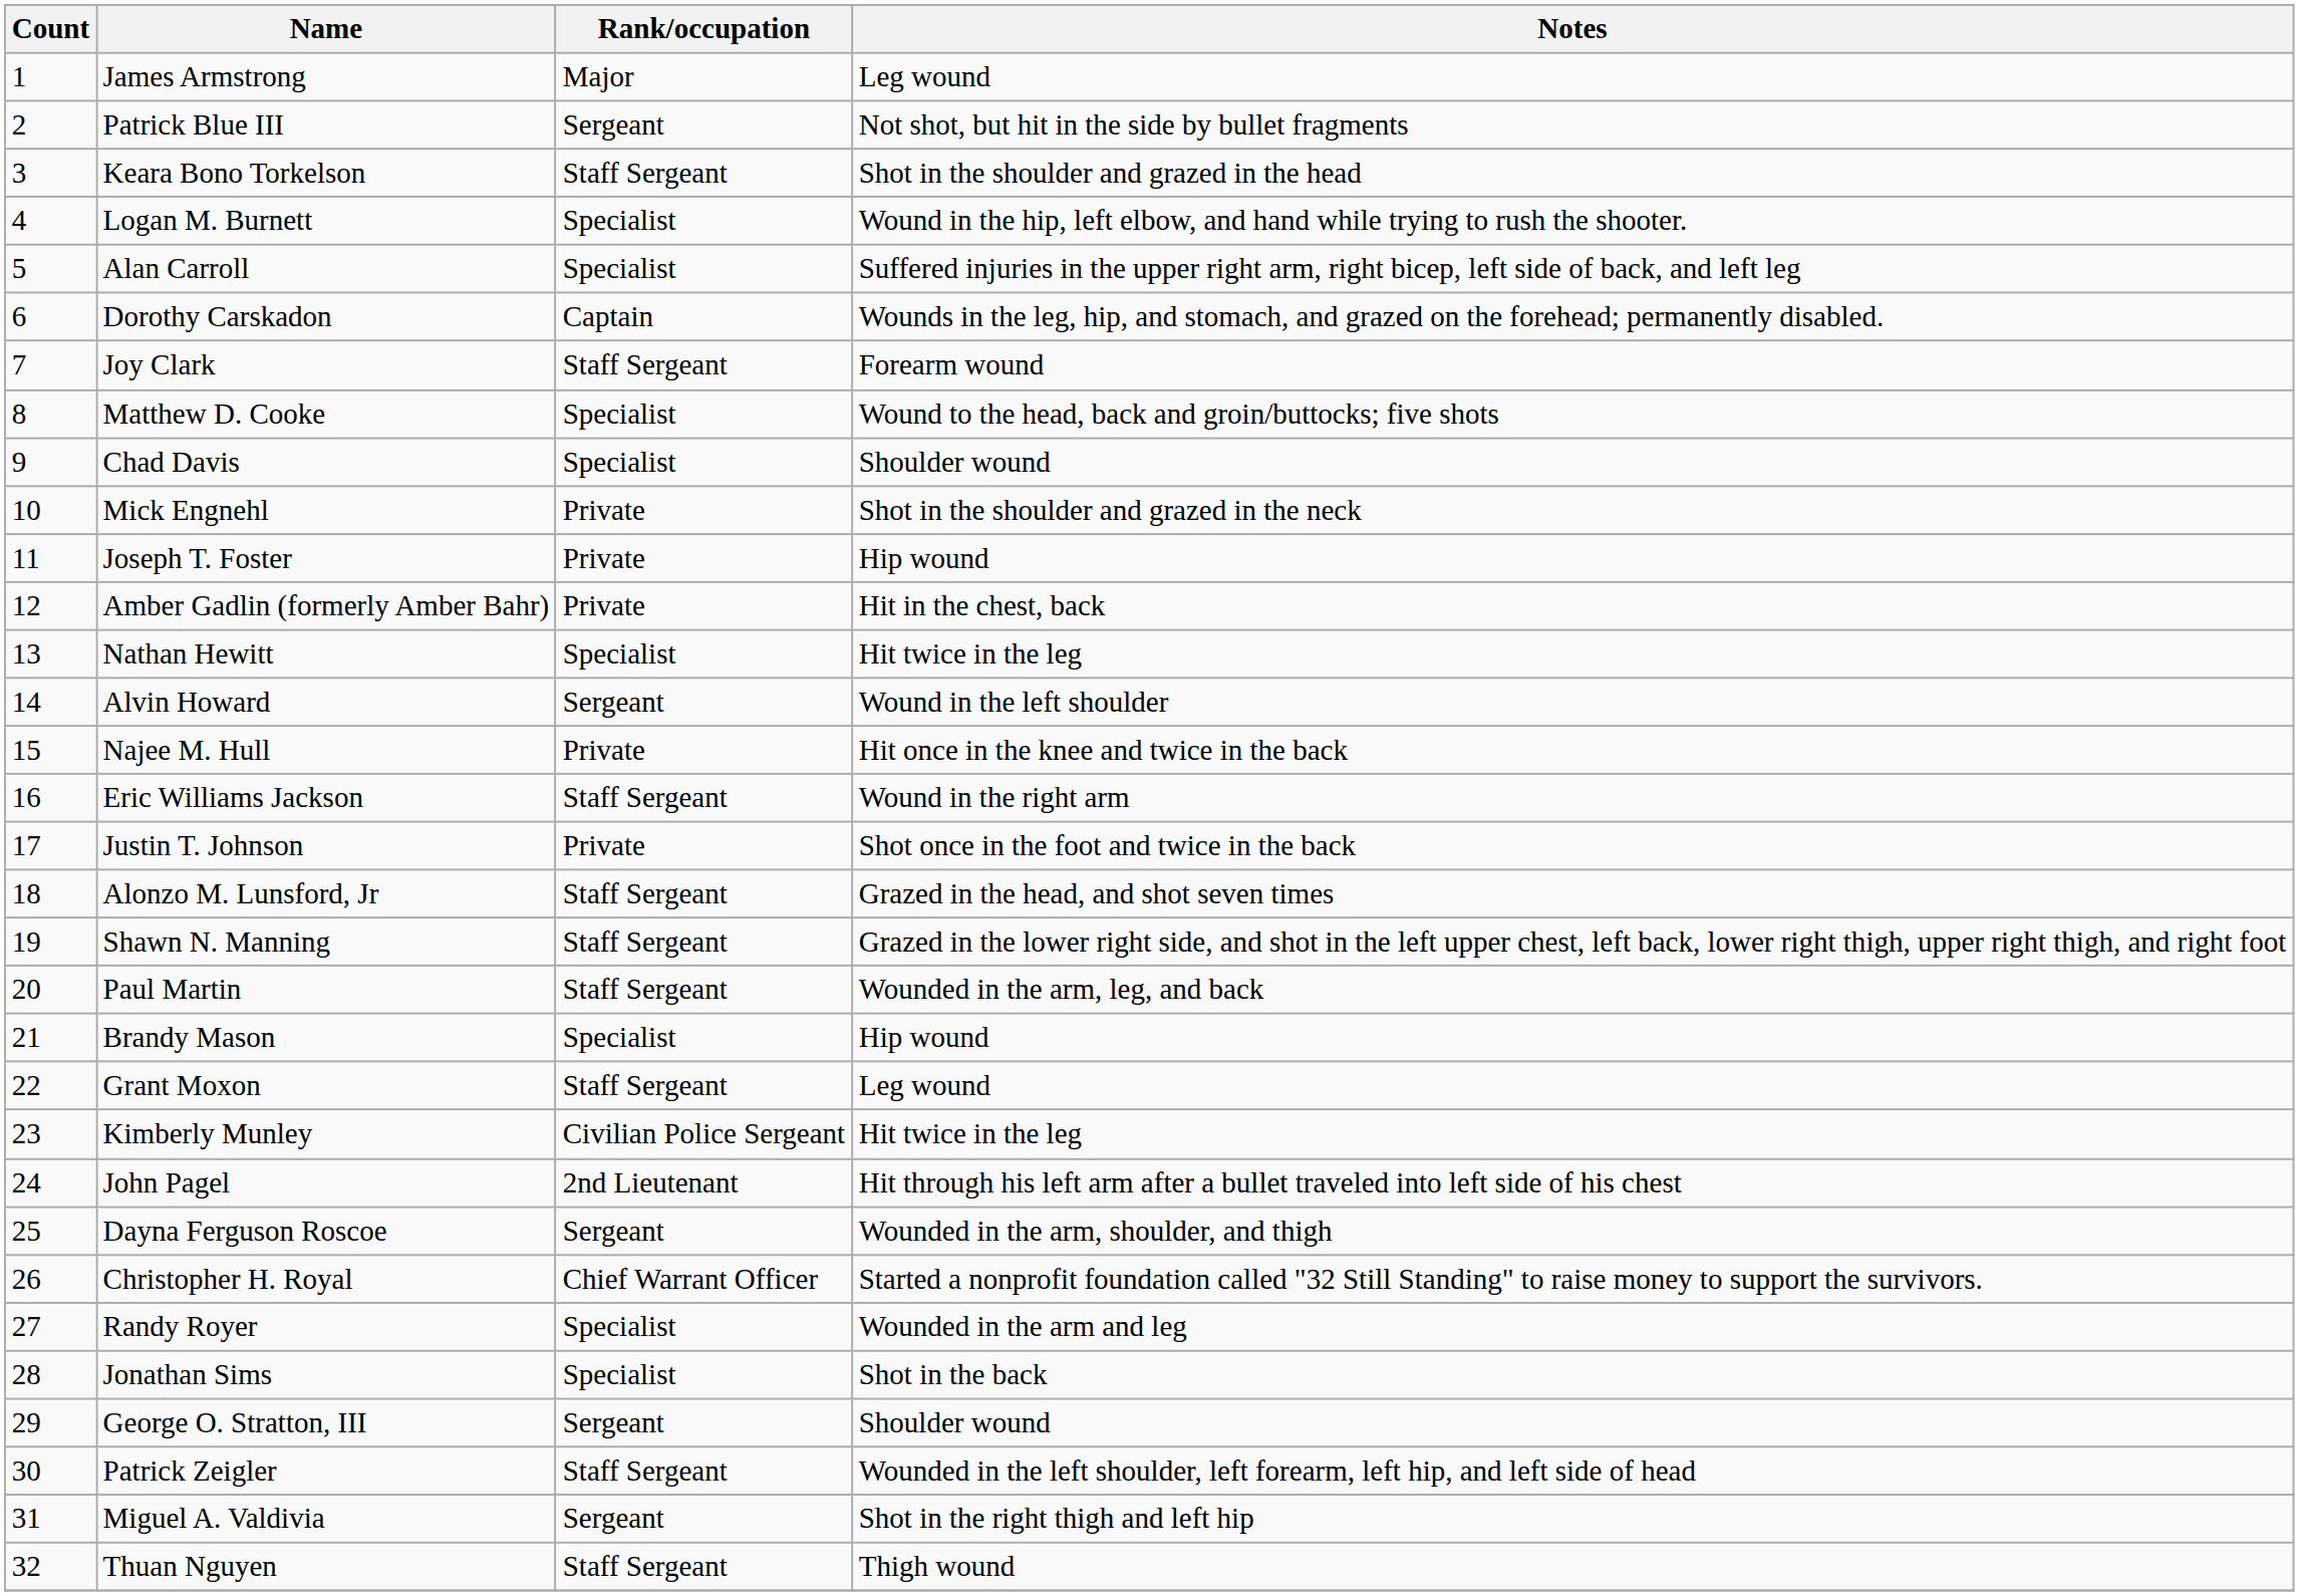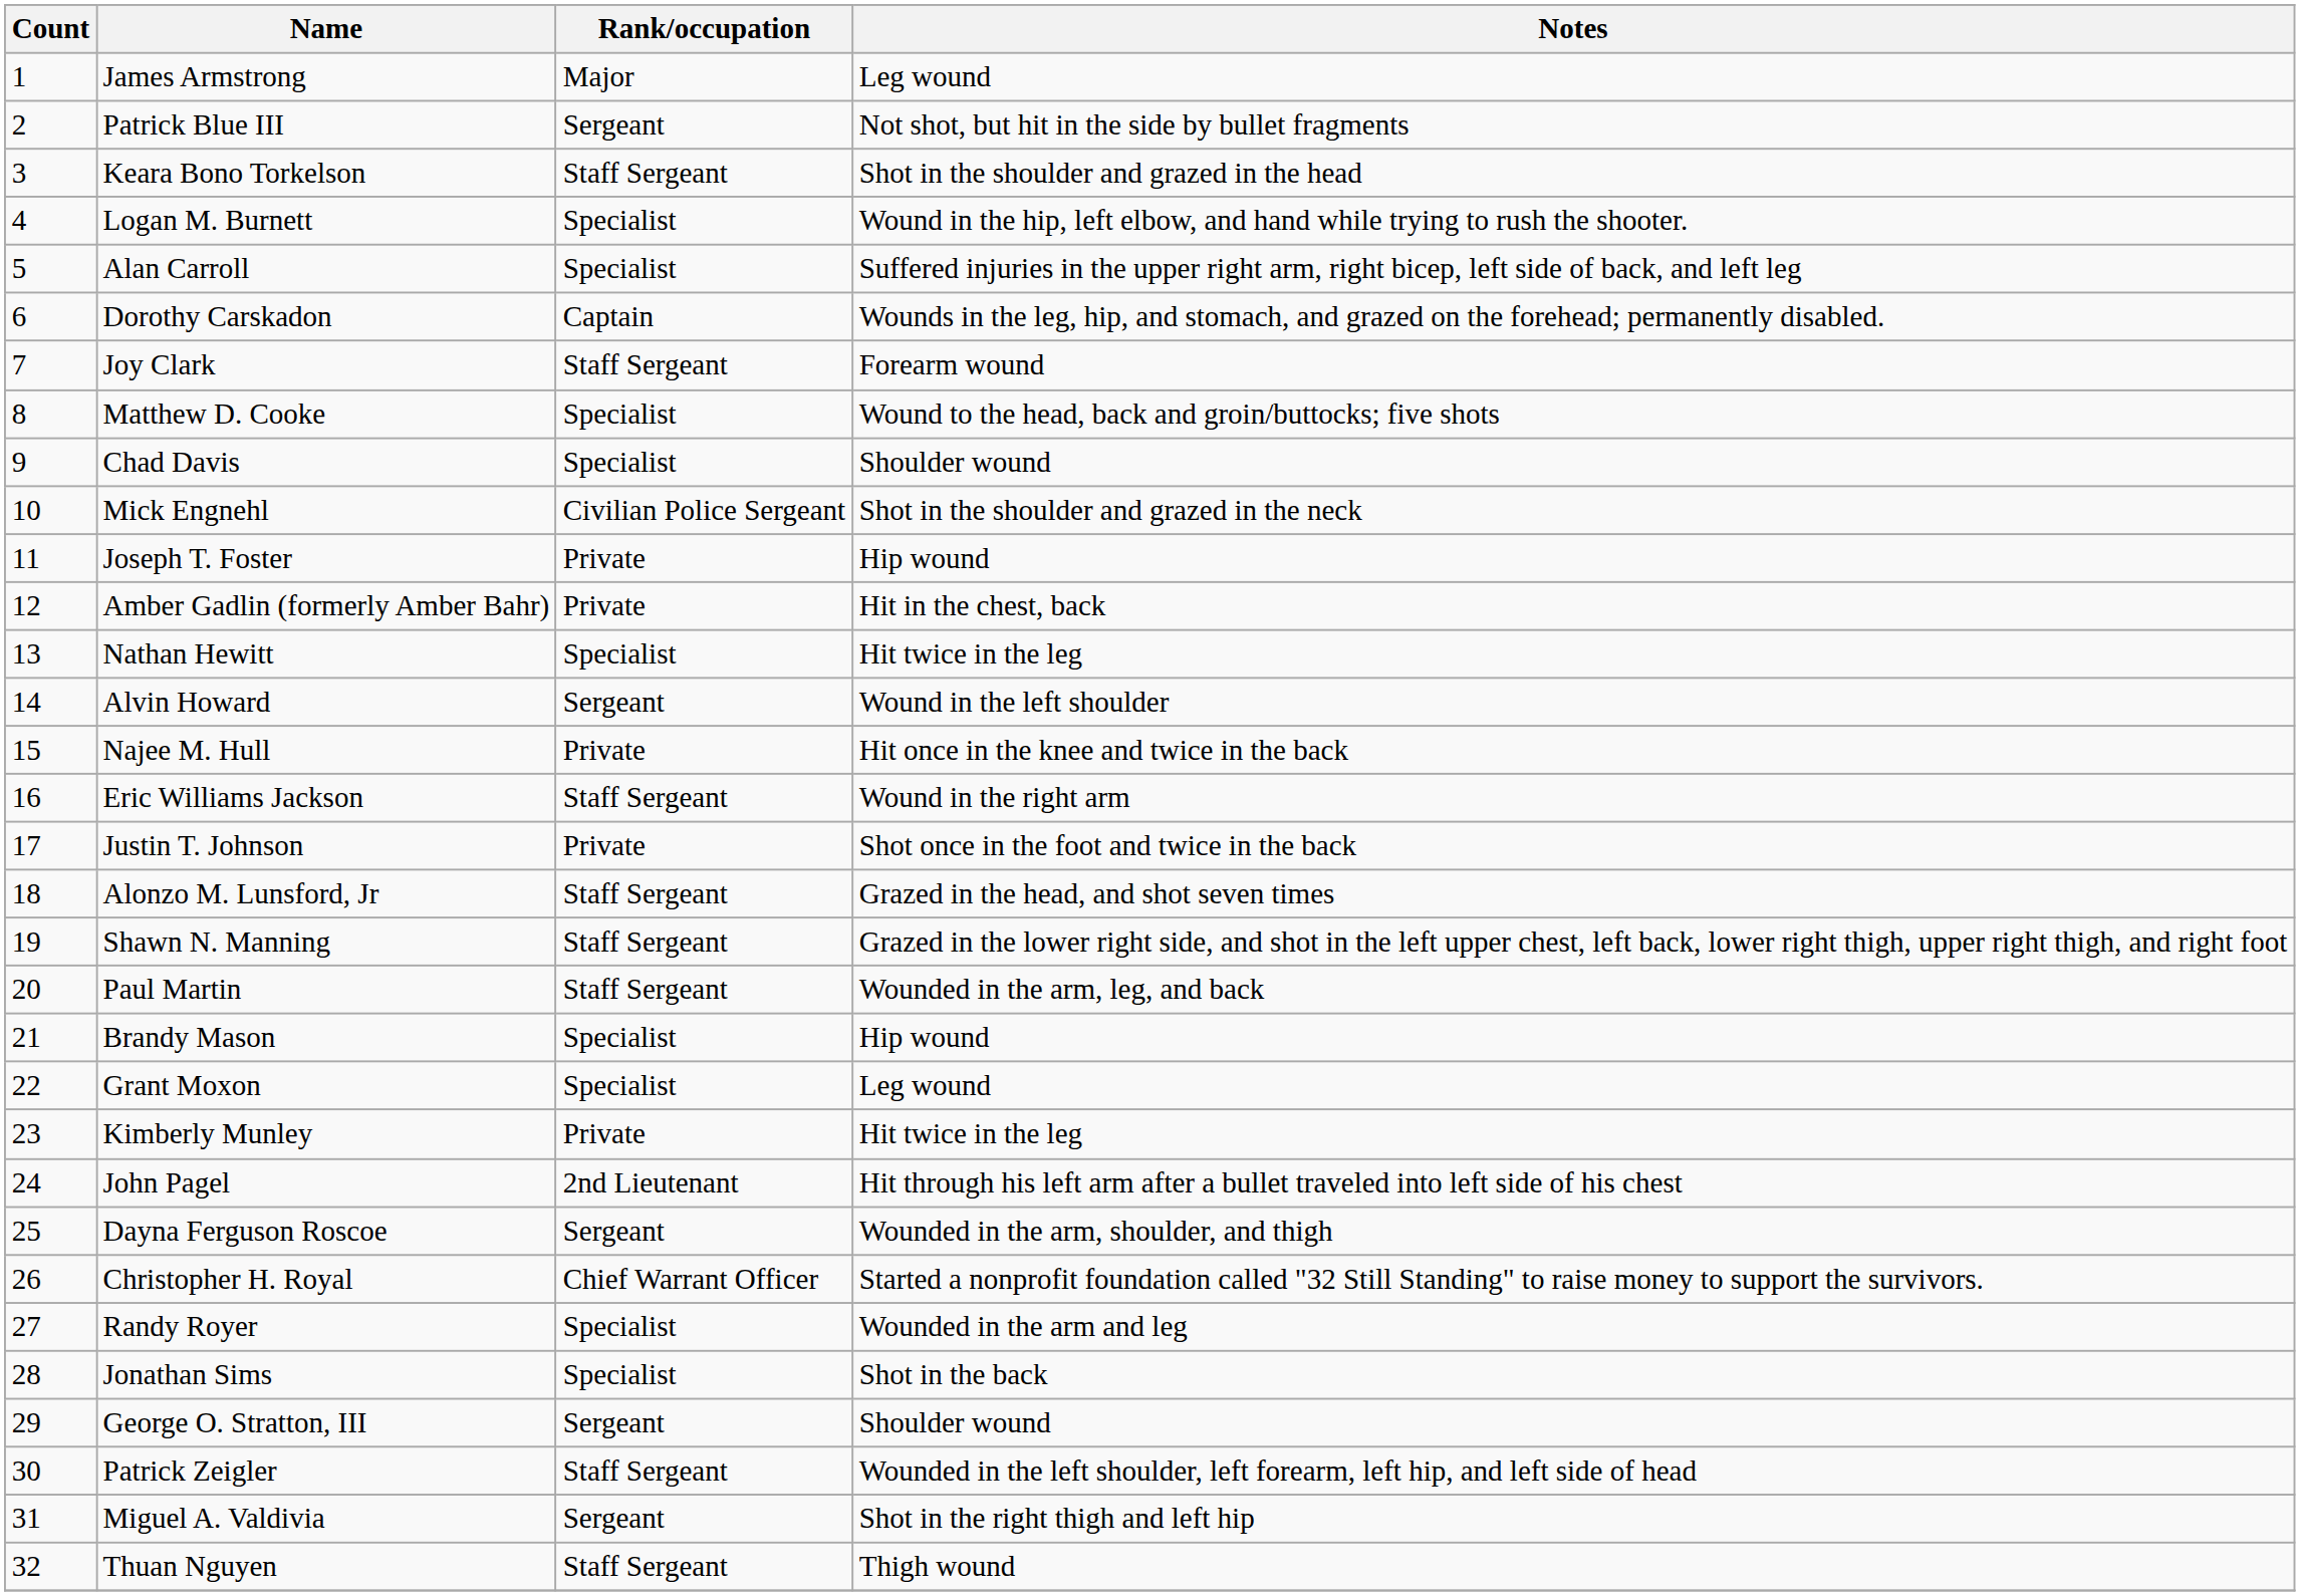Mick Engnehl | Rank/occupation: Private -> Civilian Police Sergeant
Grant Moxon | Rank/occupation: Staff Sergeant -> Specialist
Kimberly Munley | Rank/occupation: Civilian Police Sergeant -> Private
